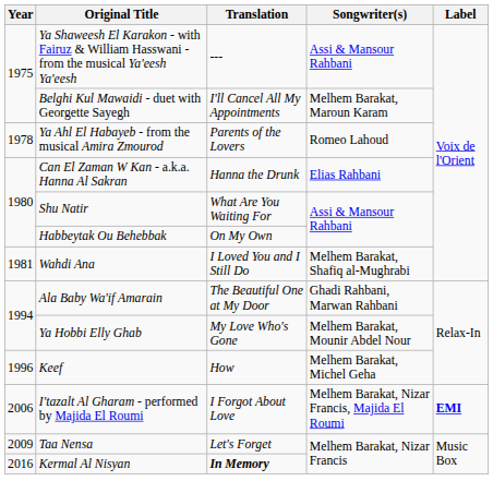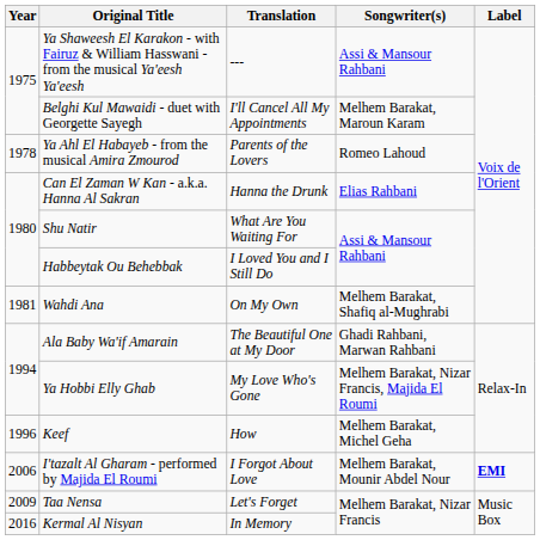Habbeytak Ou Behebbak | Translation: On My Own -> I Loved You and I Still Do
Wahdi Ana | Translation: I Loved You and I Still Do -> On My Own
Ya Hobbi Elly Ghab | Songwriter(s): Melhem Barakat, Mounir Abdel Nour -> Melhem Barakat, Nizar Francis, Majida El Roumi
I'tazalt Al Gharam - performed by Majida El Roumi | Songwriter(s): Melhem Barakat, Nizar Francis, Majida El Roumi -> Melhem Barakat, Mounir Abdel Nour
Kermal Al Nisyan | Translation: bold -> normal
